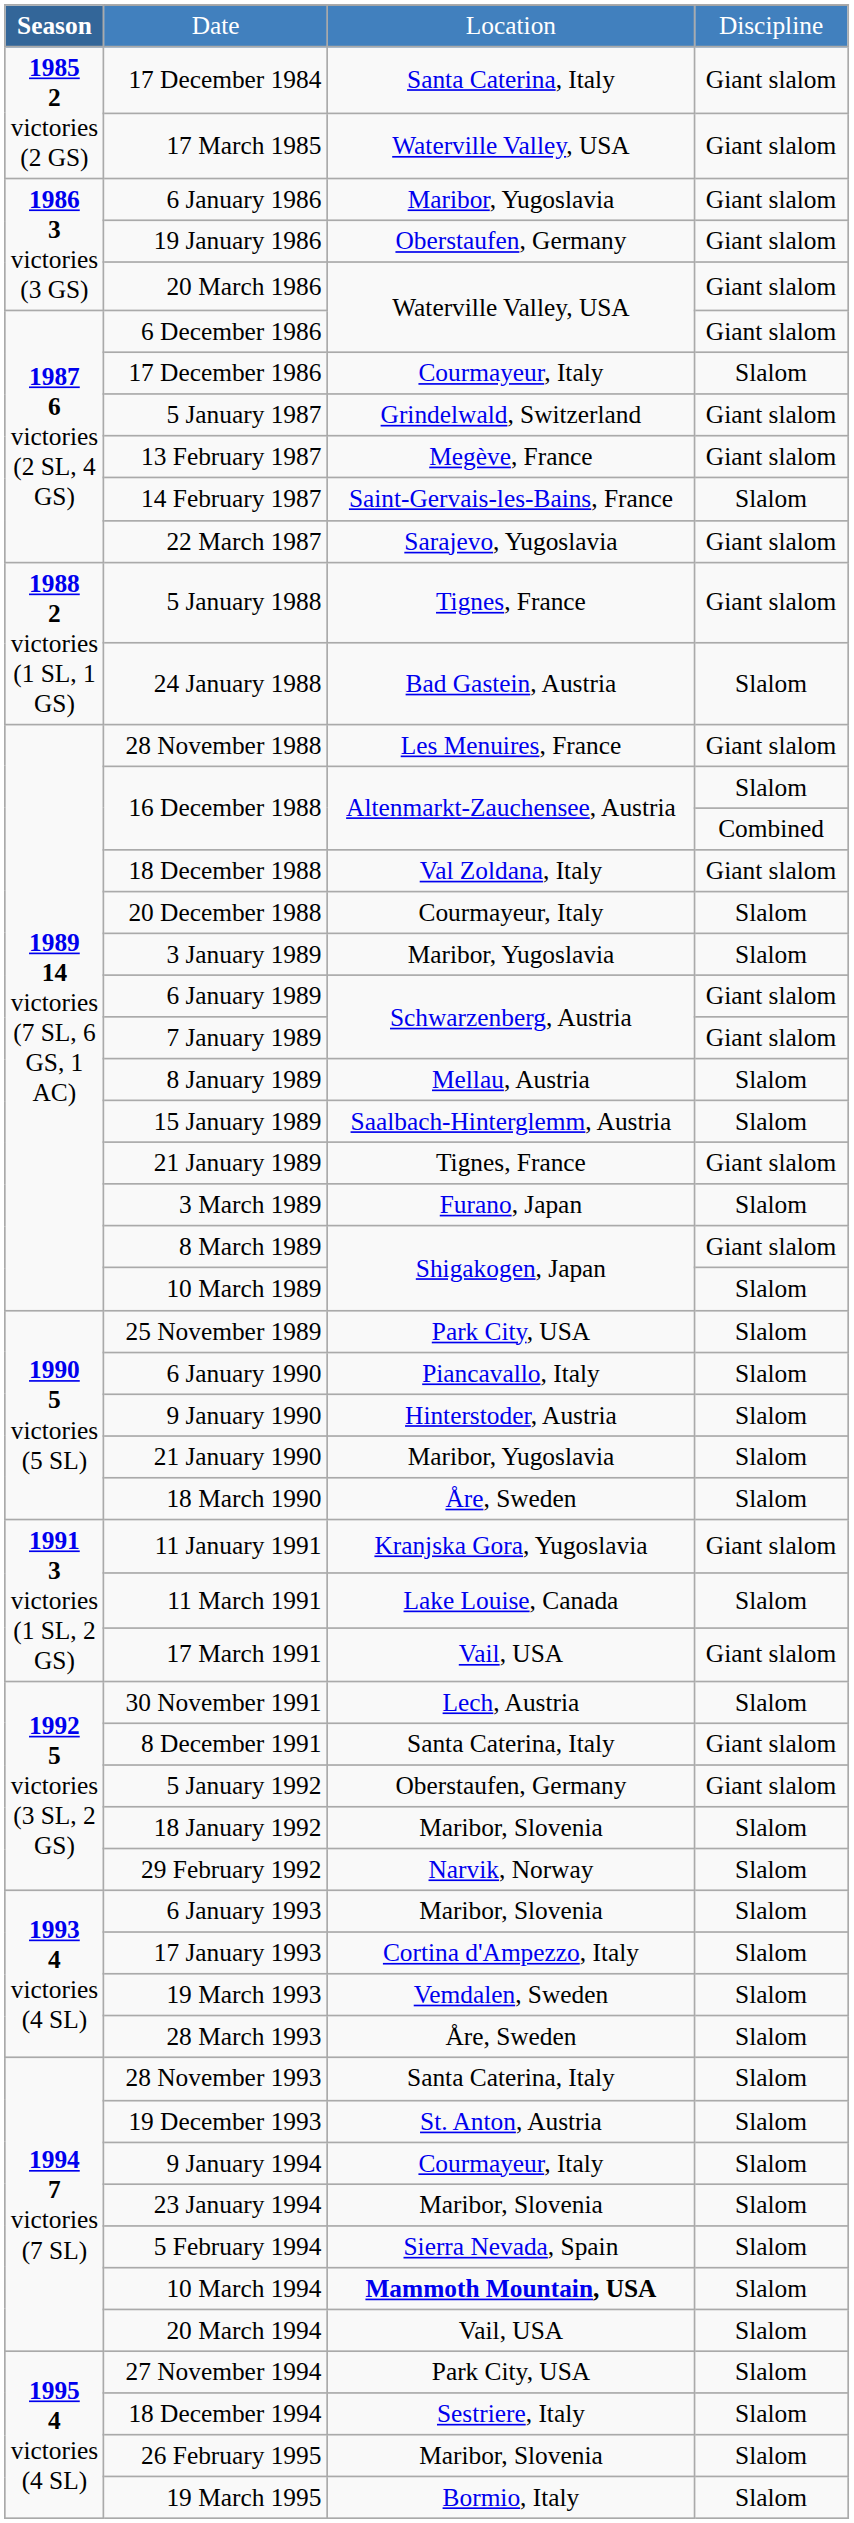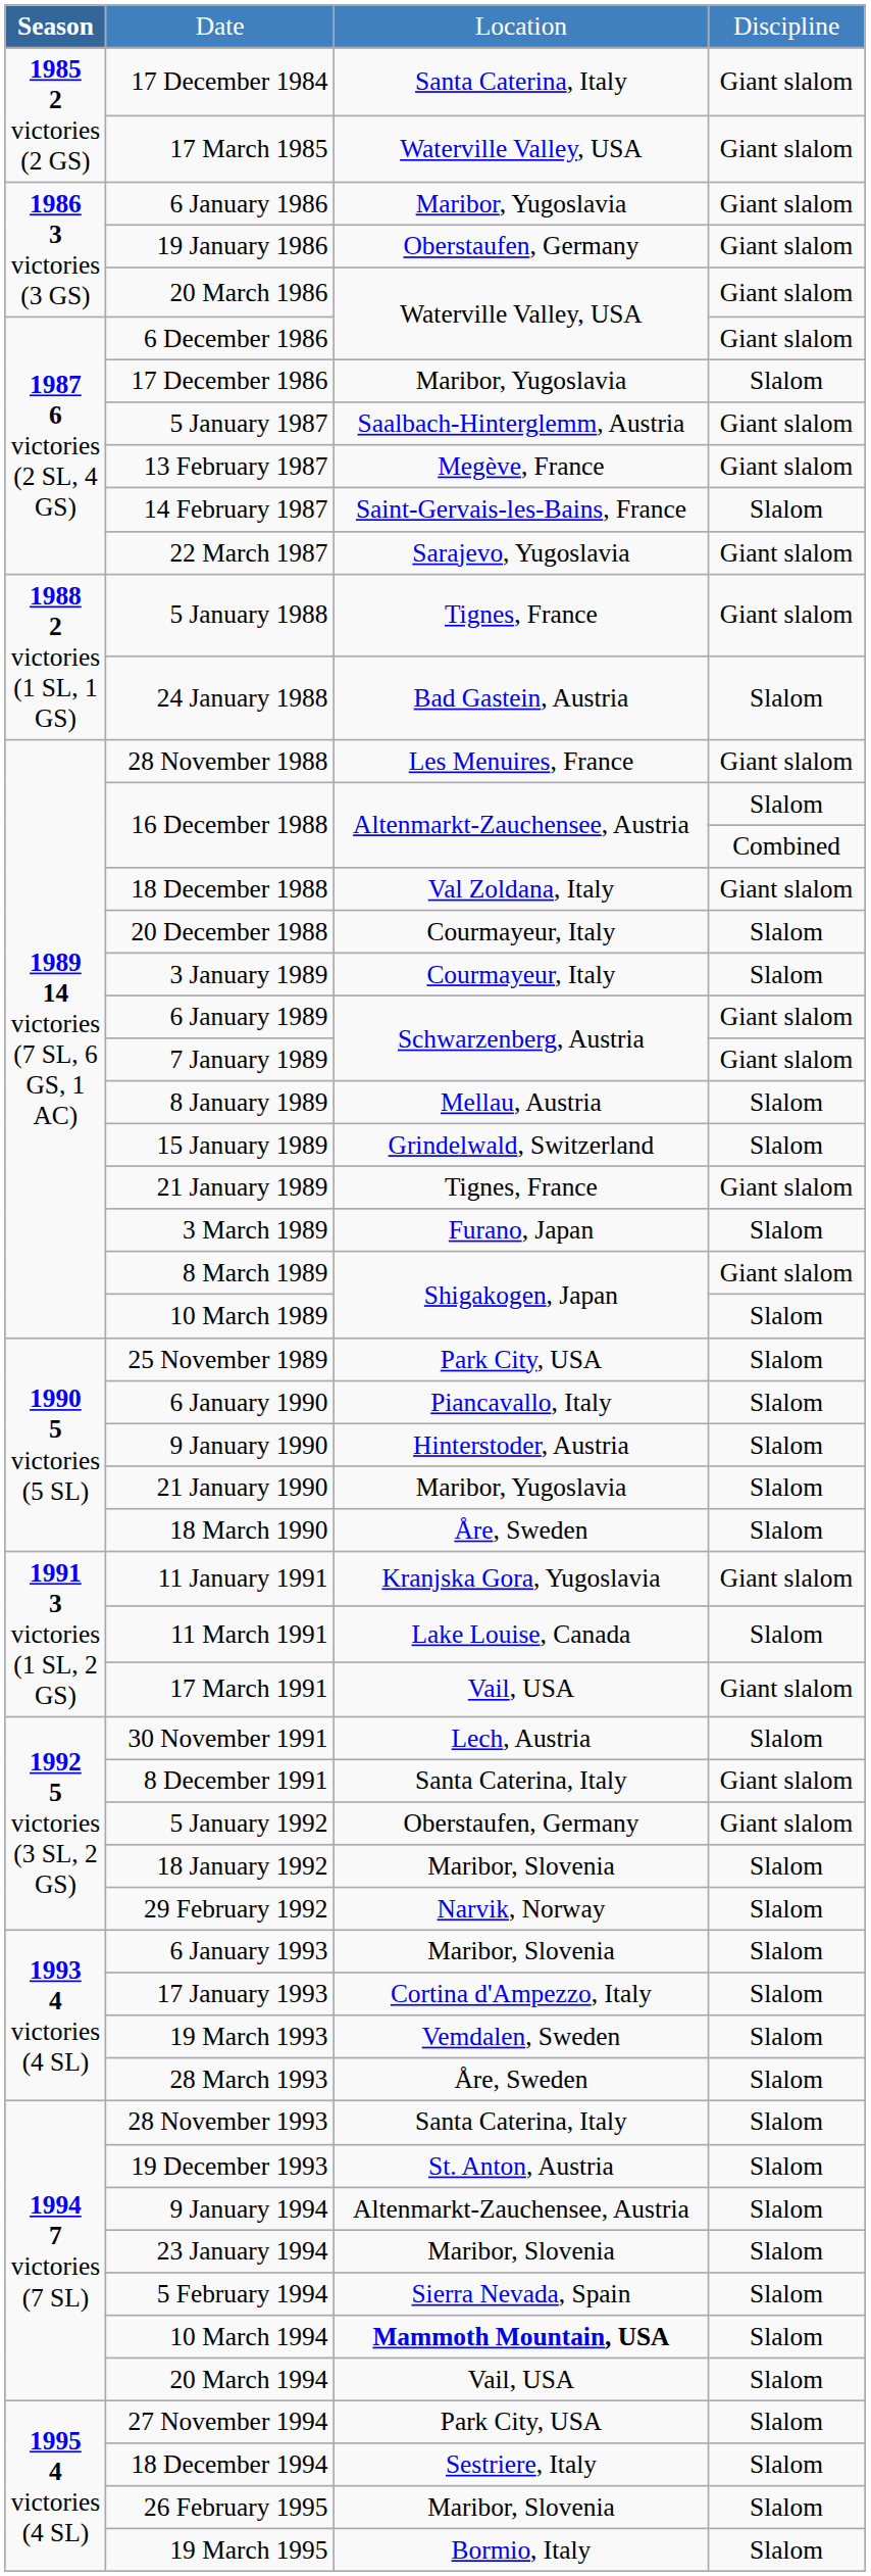17 December 1986 | column 3: Courmayeur, Italy -> Maribor, Yugoslavia
5 January 1987 | column 3: Grindelwald, Switzerland -> Saalbach-Hinterglemm, Austria
3 January 1989 | column 3: Maribor, Yugoslavia -> Courmayeur, Italy
15 January 1989 | column 3: Saalbach-Hinterglemm, Austria -> Grindelwald, Switzerland
9 January 1994 | column 3: Courmayeur, Italy -> Altenmarkt-Zauchensee, Austria
